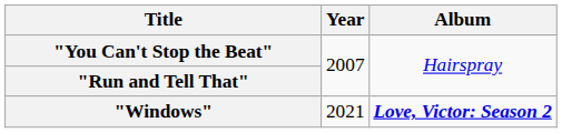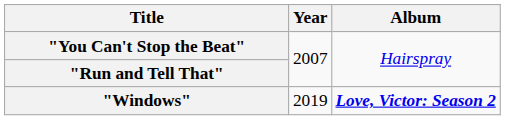"Windows" | Year: 2021 -> 2019
